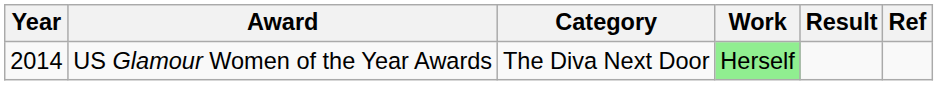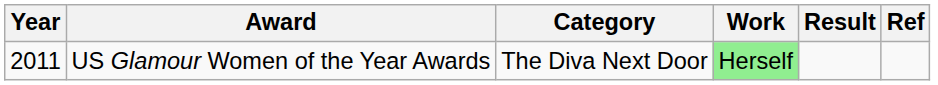US Glamour Women of the Year Awards | Year: 2014 -> 2011
